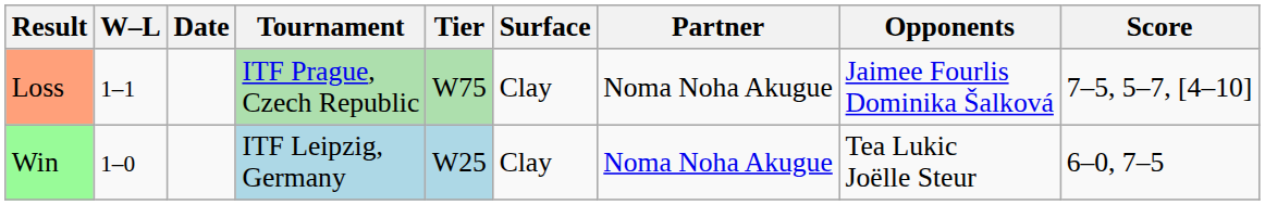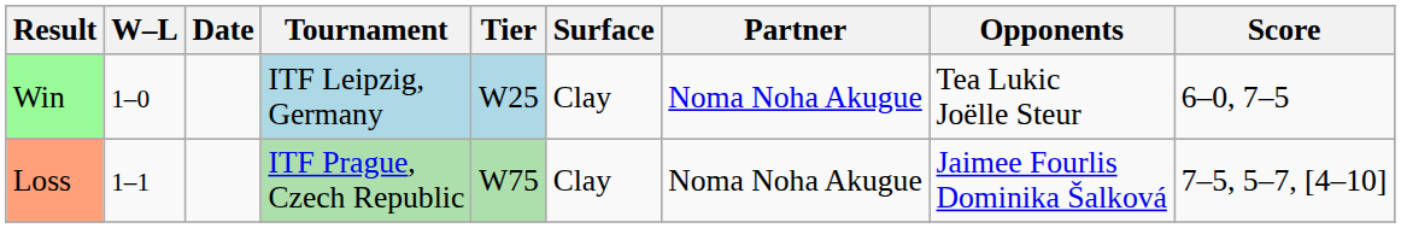rows swapped: Win <-> Loss
